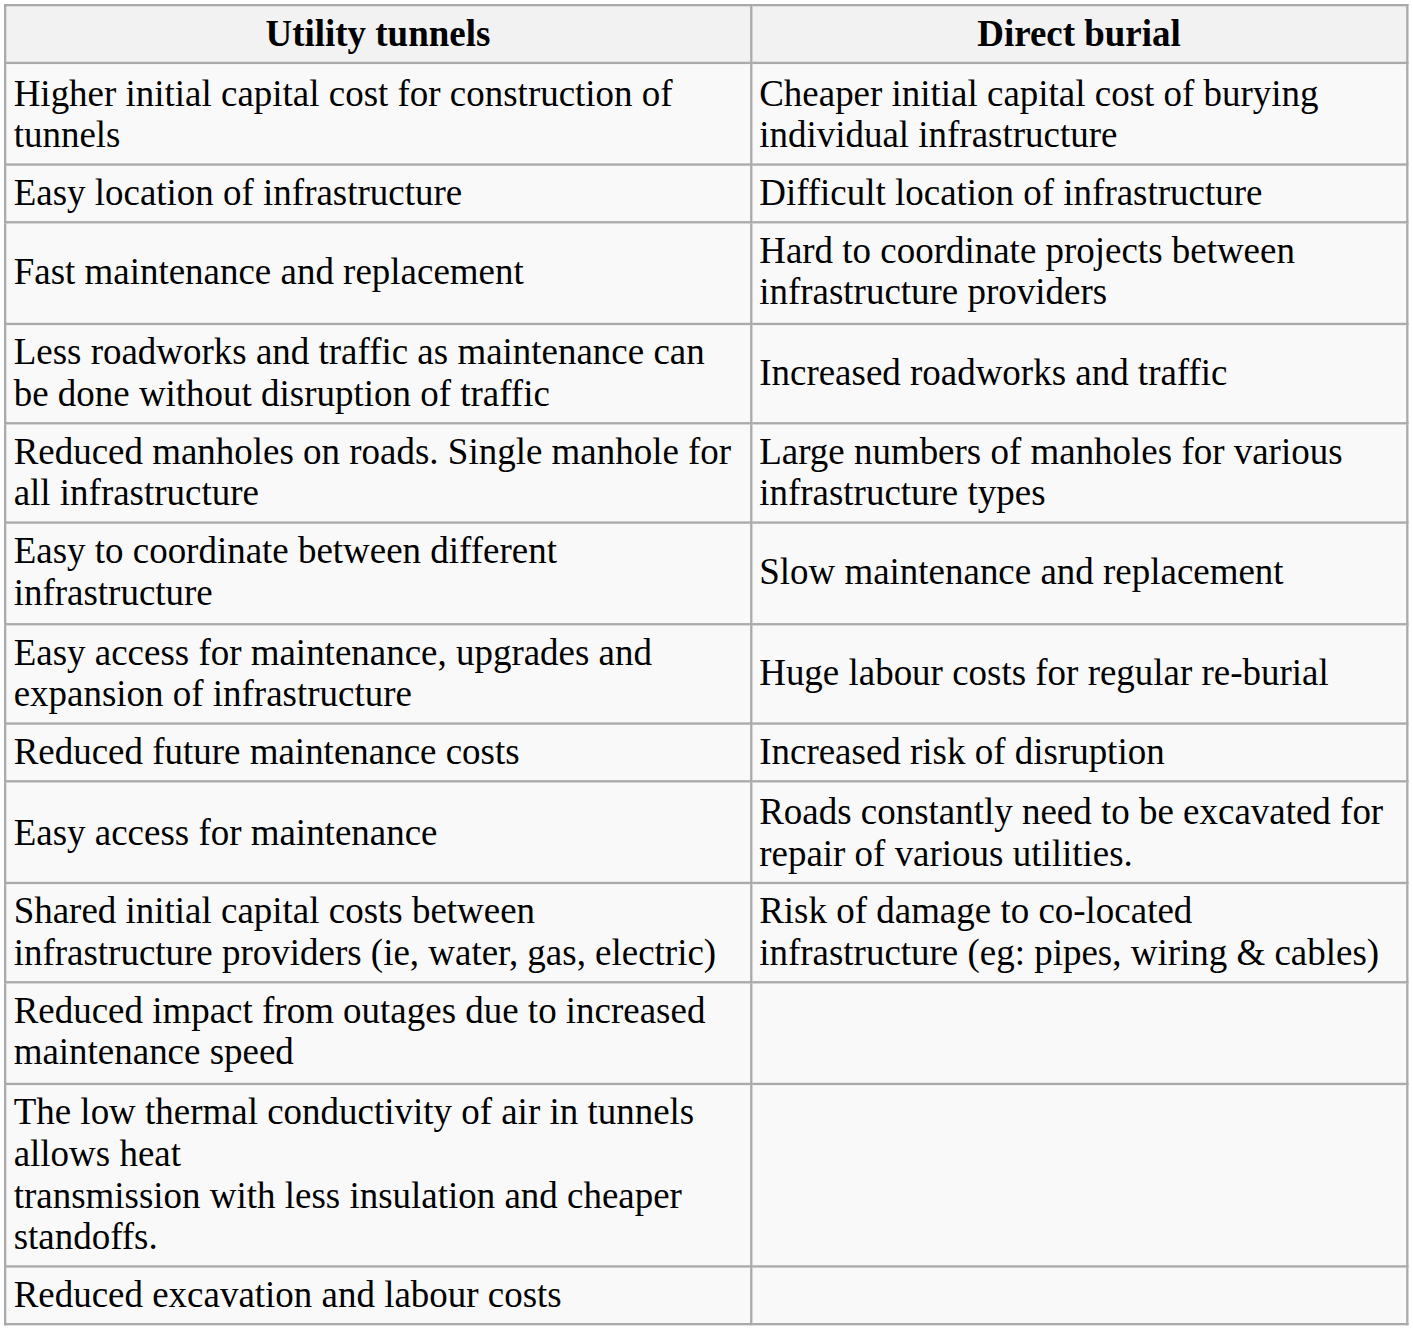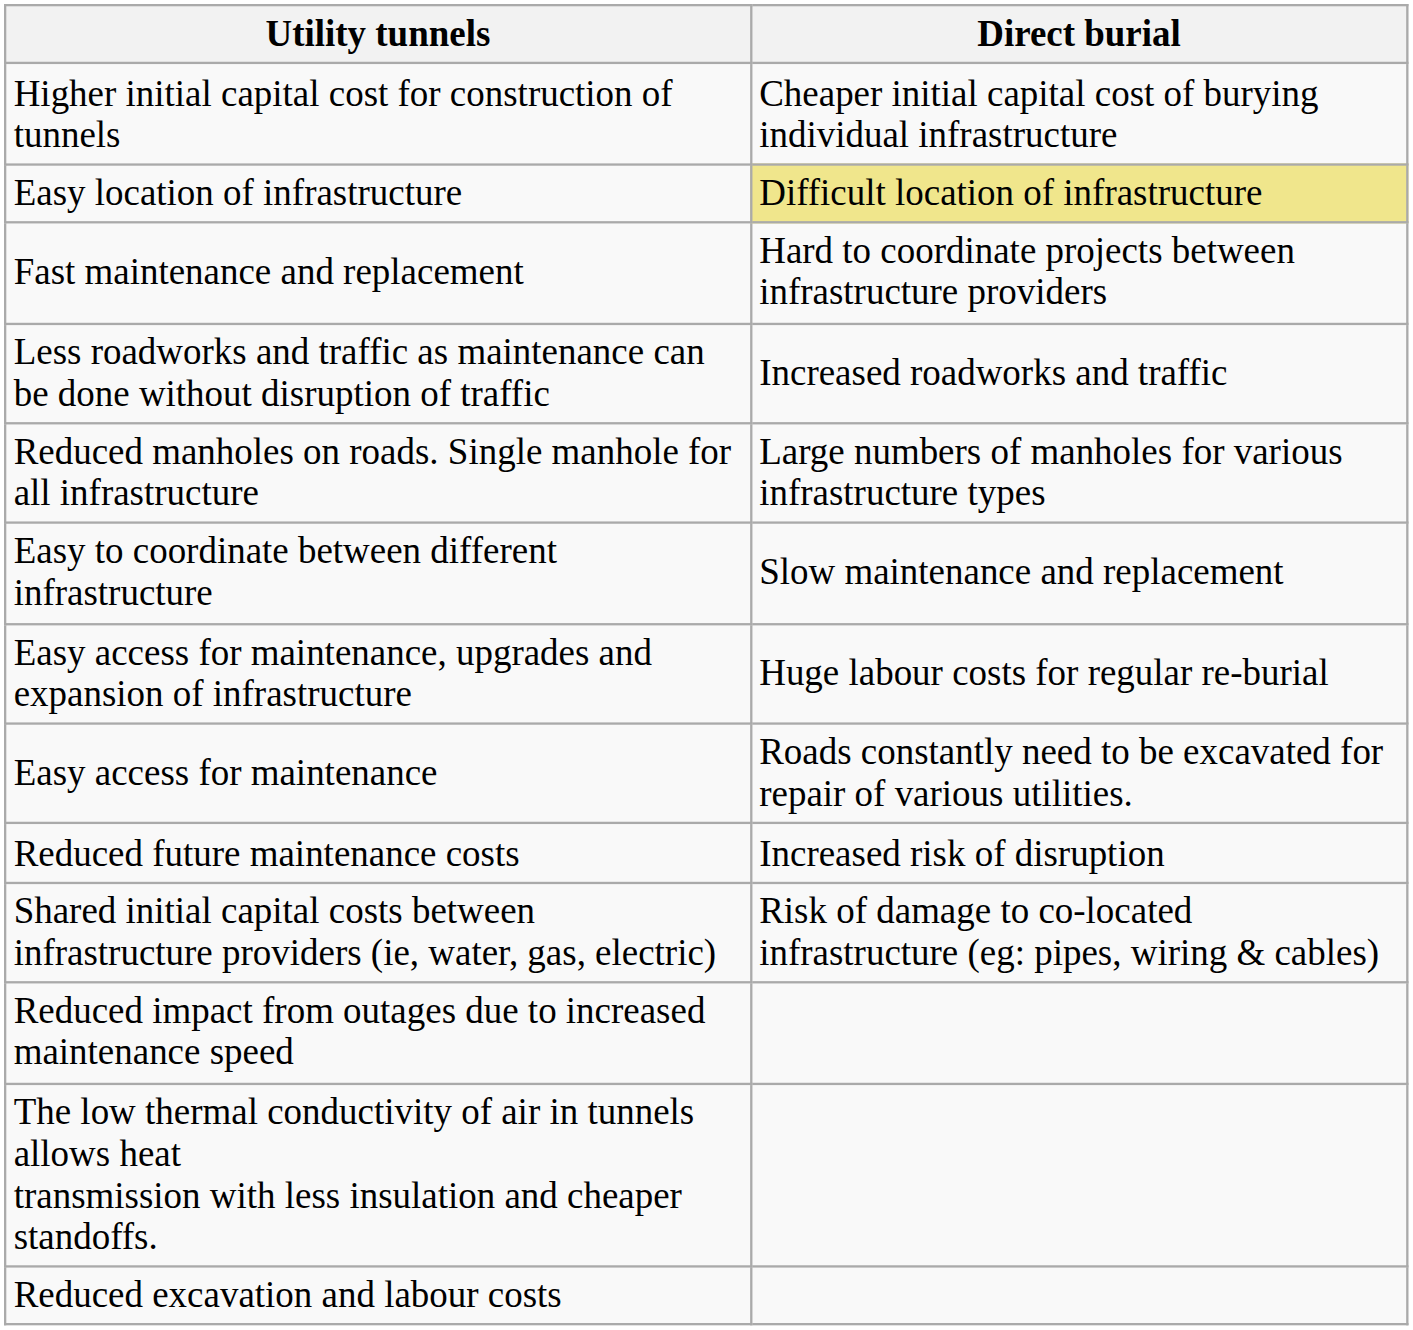Easy location of infrastructure | Direct burial: no background -> khaki background
rows swapped: Easy access for maintenance <-> Reduced future maintenance costs
